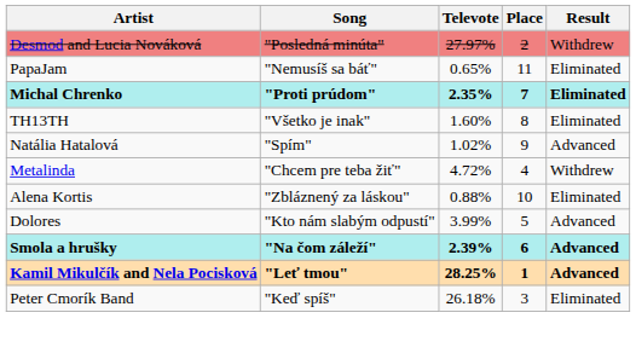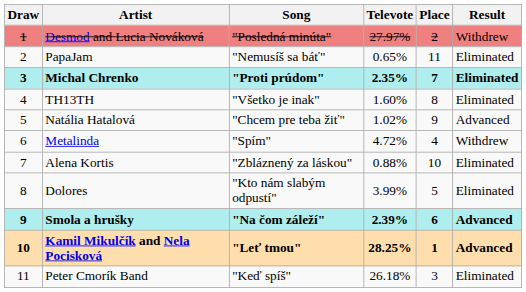+ column: Draw | 1 | 2 | 3 | 4 | 5 | 6 | 7 | 8 | 9 | 10 | 11
Natália Hatalová | Song: "Spím" -> "Chcem pre teba žiť"
Metalinda | Song: "Chcem pre teba žiť" -> "Spím"
Dolores | Result: Advanced -> Eliminated
